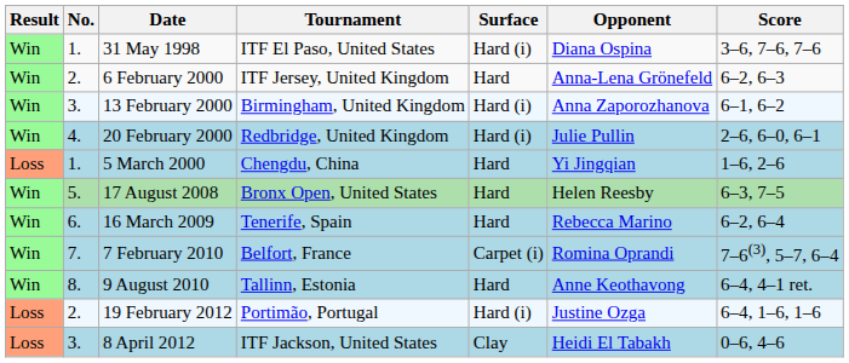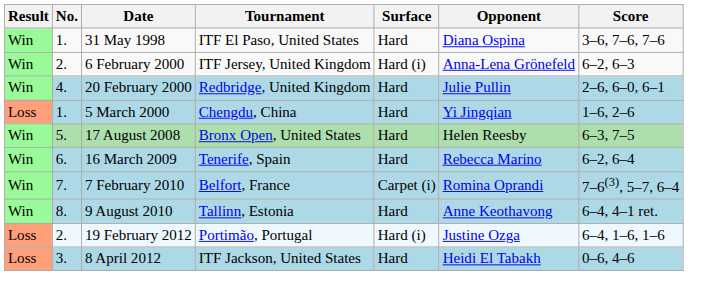31 May 1998 | Surface: Hard (i) -> Hard
6 February 2000 | Surface: Hard -> Hard (i)
- row: Win | 3. | 13 February 2000 | Birmingham, United Kingdom | Hard (i) | Anna Zaporozhanova | 6–1, 6–2
20 February 2000 | Surface: Hard (i) -> Hard
8 April 2012 | Surface: Clay -> Hard
